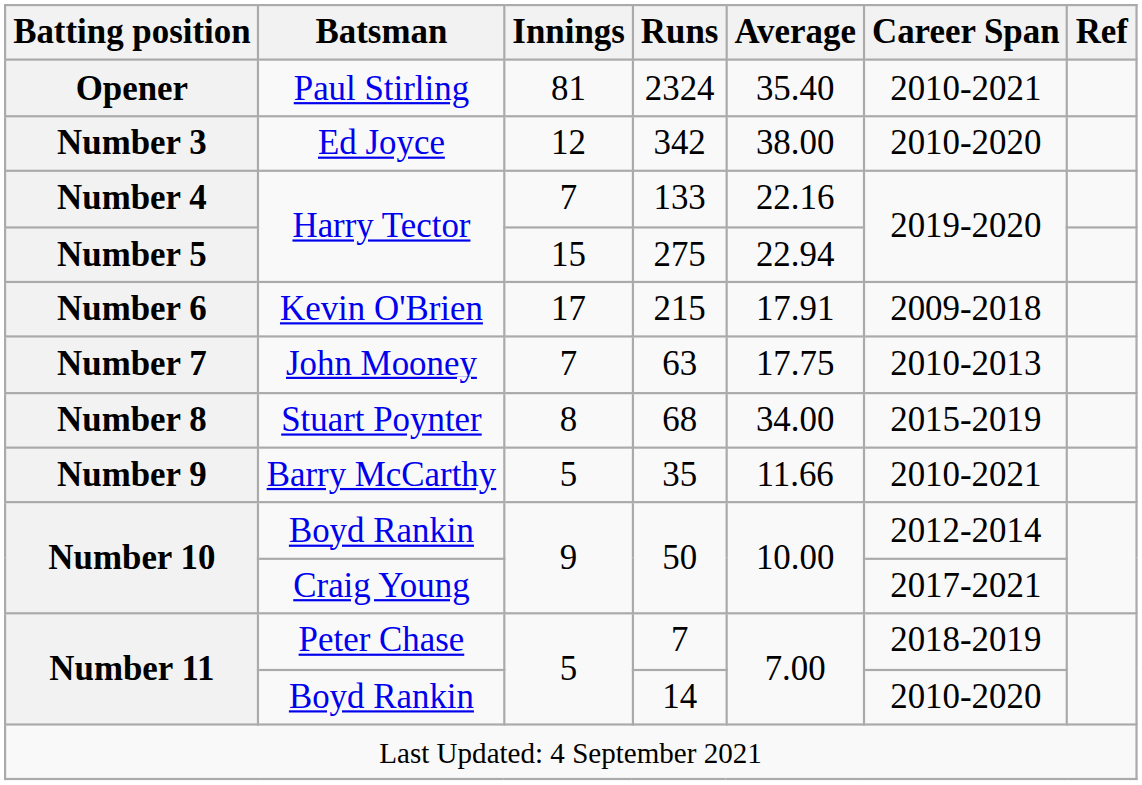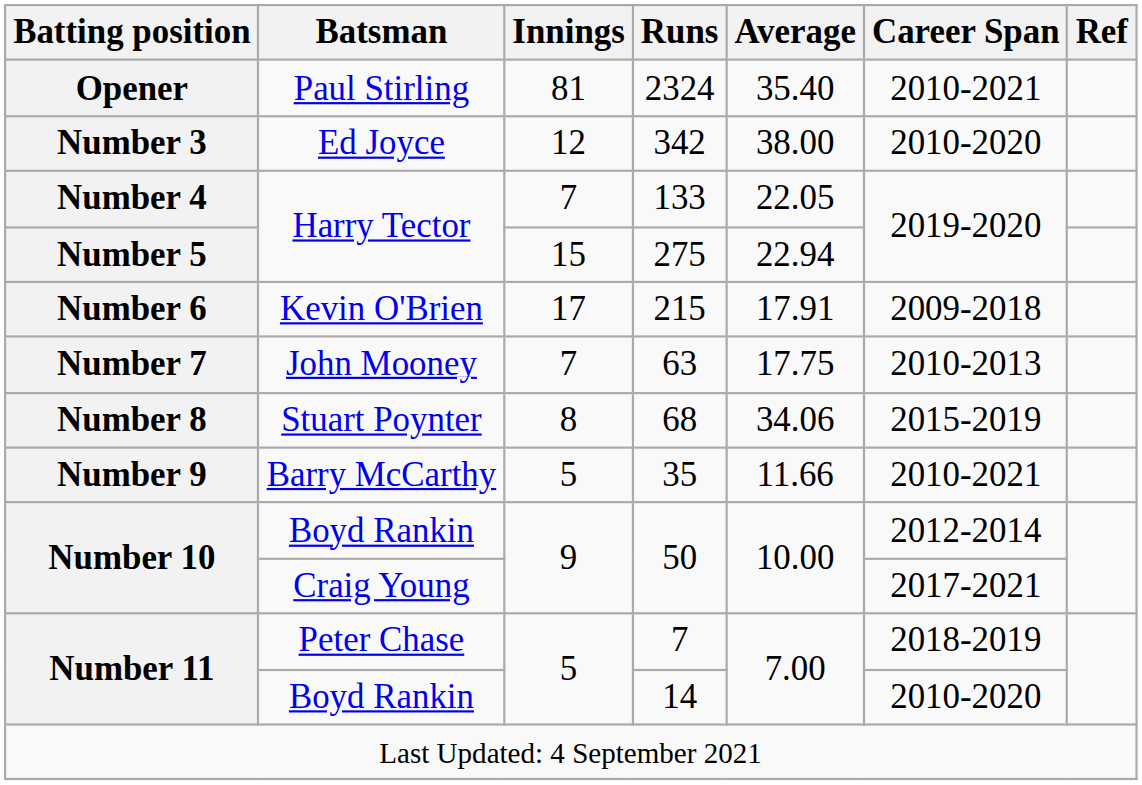133 | Average: 22.16 -> 22.05
68 | Average: 34.00 -> 34.06
